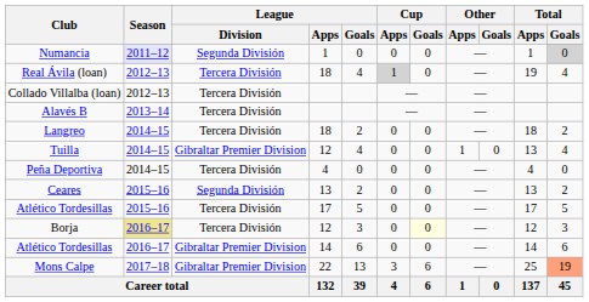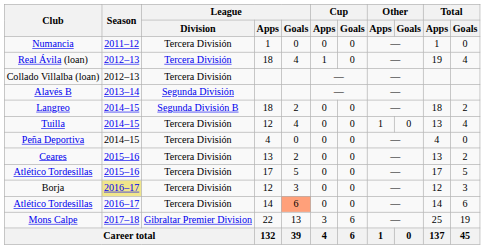Numancia | Season: lavender background -> no background
Numancia | League / Division: Segunda División -> Tercera División
Numancia | Total / Goals: lightgrey background -> no background
Real Ávila (loan) | Cup / Apps: lightgrey background -> no background
Alavés B | League / Division: Tercera División -> Segunda División
Langreo | League / Division: Tercera División -> Segunda División B
Tuilla | League / Division: Gibraltar Premier Division -> Tercera División
Ceares | League / Division: Segunda División -> Tercera División
Borja | Cup / Goals: lightyellow background -> no background
Atlético Tordesillas / 14 | League / Division: Gibraltar Premier Division -> Tercera División
Atlético Tordesillas / 14 | League / Goals: no background -> lightsalmon background
Mons Calpe | Total / Goals: lightsalmon background -> no background
